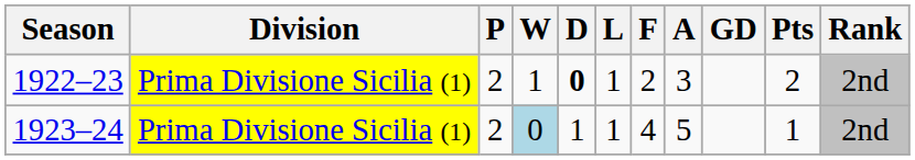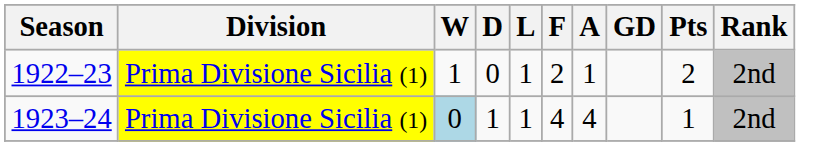- column: P | 2 | 2
1922–23 | D: bold -> normal
1922–23 | A: 3 -> 1
1923–24 | A: 5 -> 4
